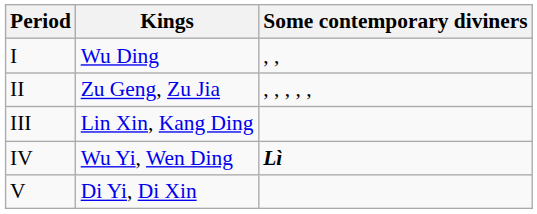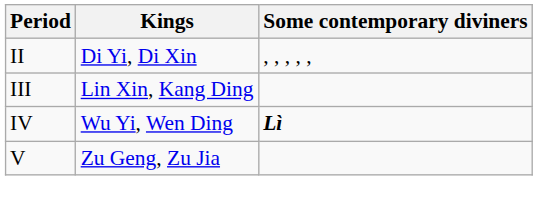- row: I | Wu Ding | , ,
II | Kings: Zu Geng, Zu Jia -> Di Yi, Di Xin
V | Kings: Di Yi, Di Xin -> Zu Geng, Zu Jia
